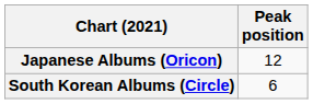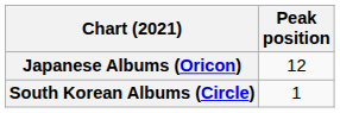South Korean Albums (Circle) | Peak position: 6 -> 1
